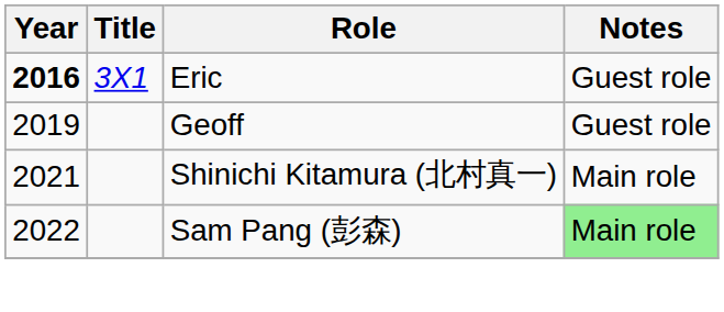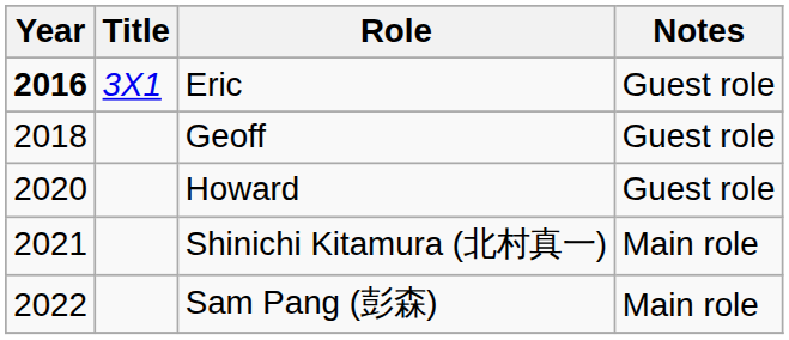Geoff | Year: 2019 -> 2018
+ row: 2020 | Howard | Guest role
Sam Pang (彭森) | Notes: lightgreen background -> no background
